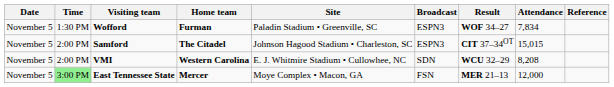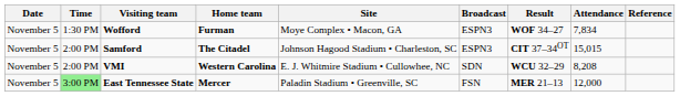Wofford | Site: Paladin Stadium • Greenville, SC -> Moye Complex • Macon, GA
East Tennessee State | Site: Moye Complex • Macon, GA -> Paladin Stadium • Greenville, SC
